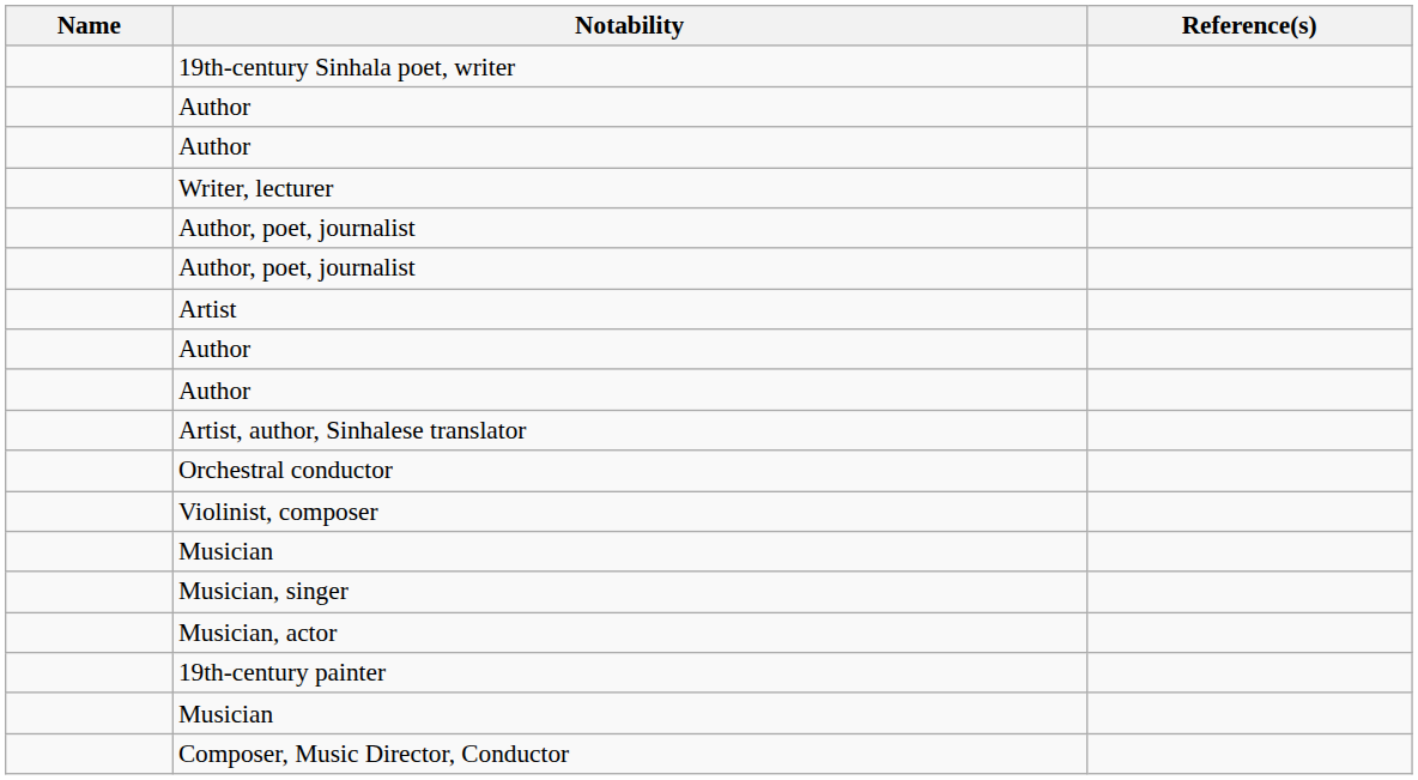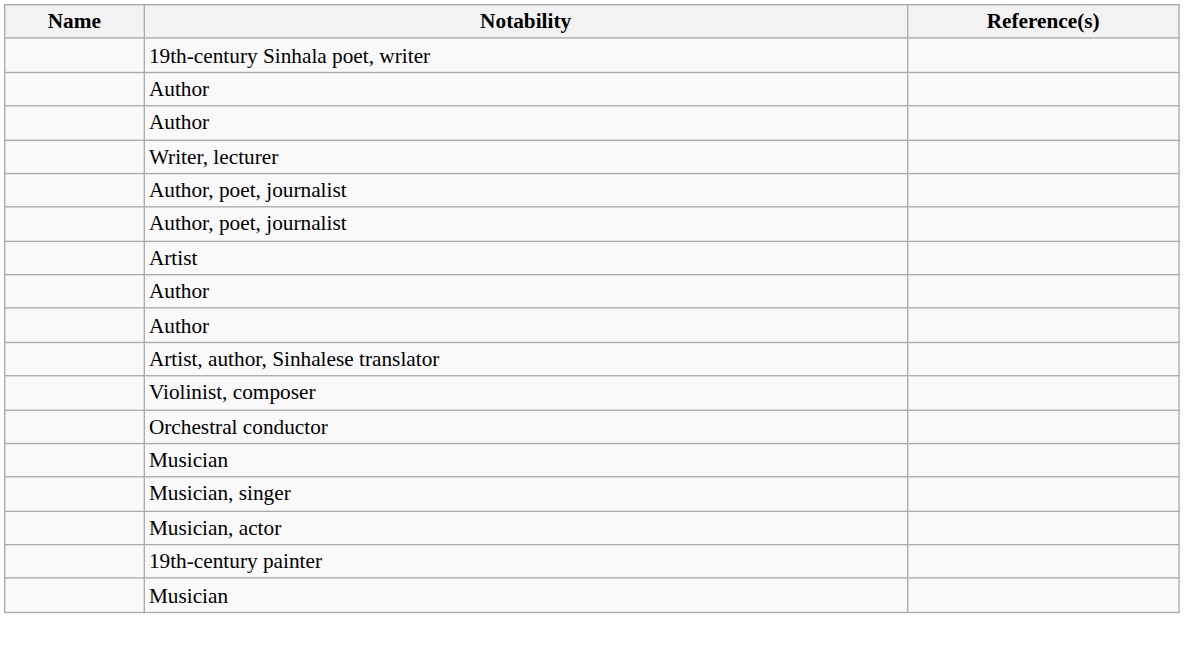rows swapped: Orchestral conductor <-> Violinist, composer
- row: Composer, Music Director, Conductor
